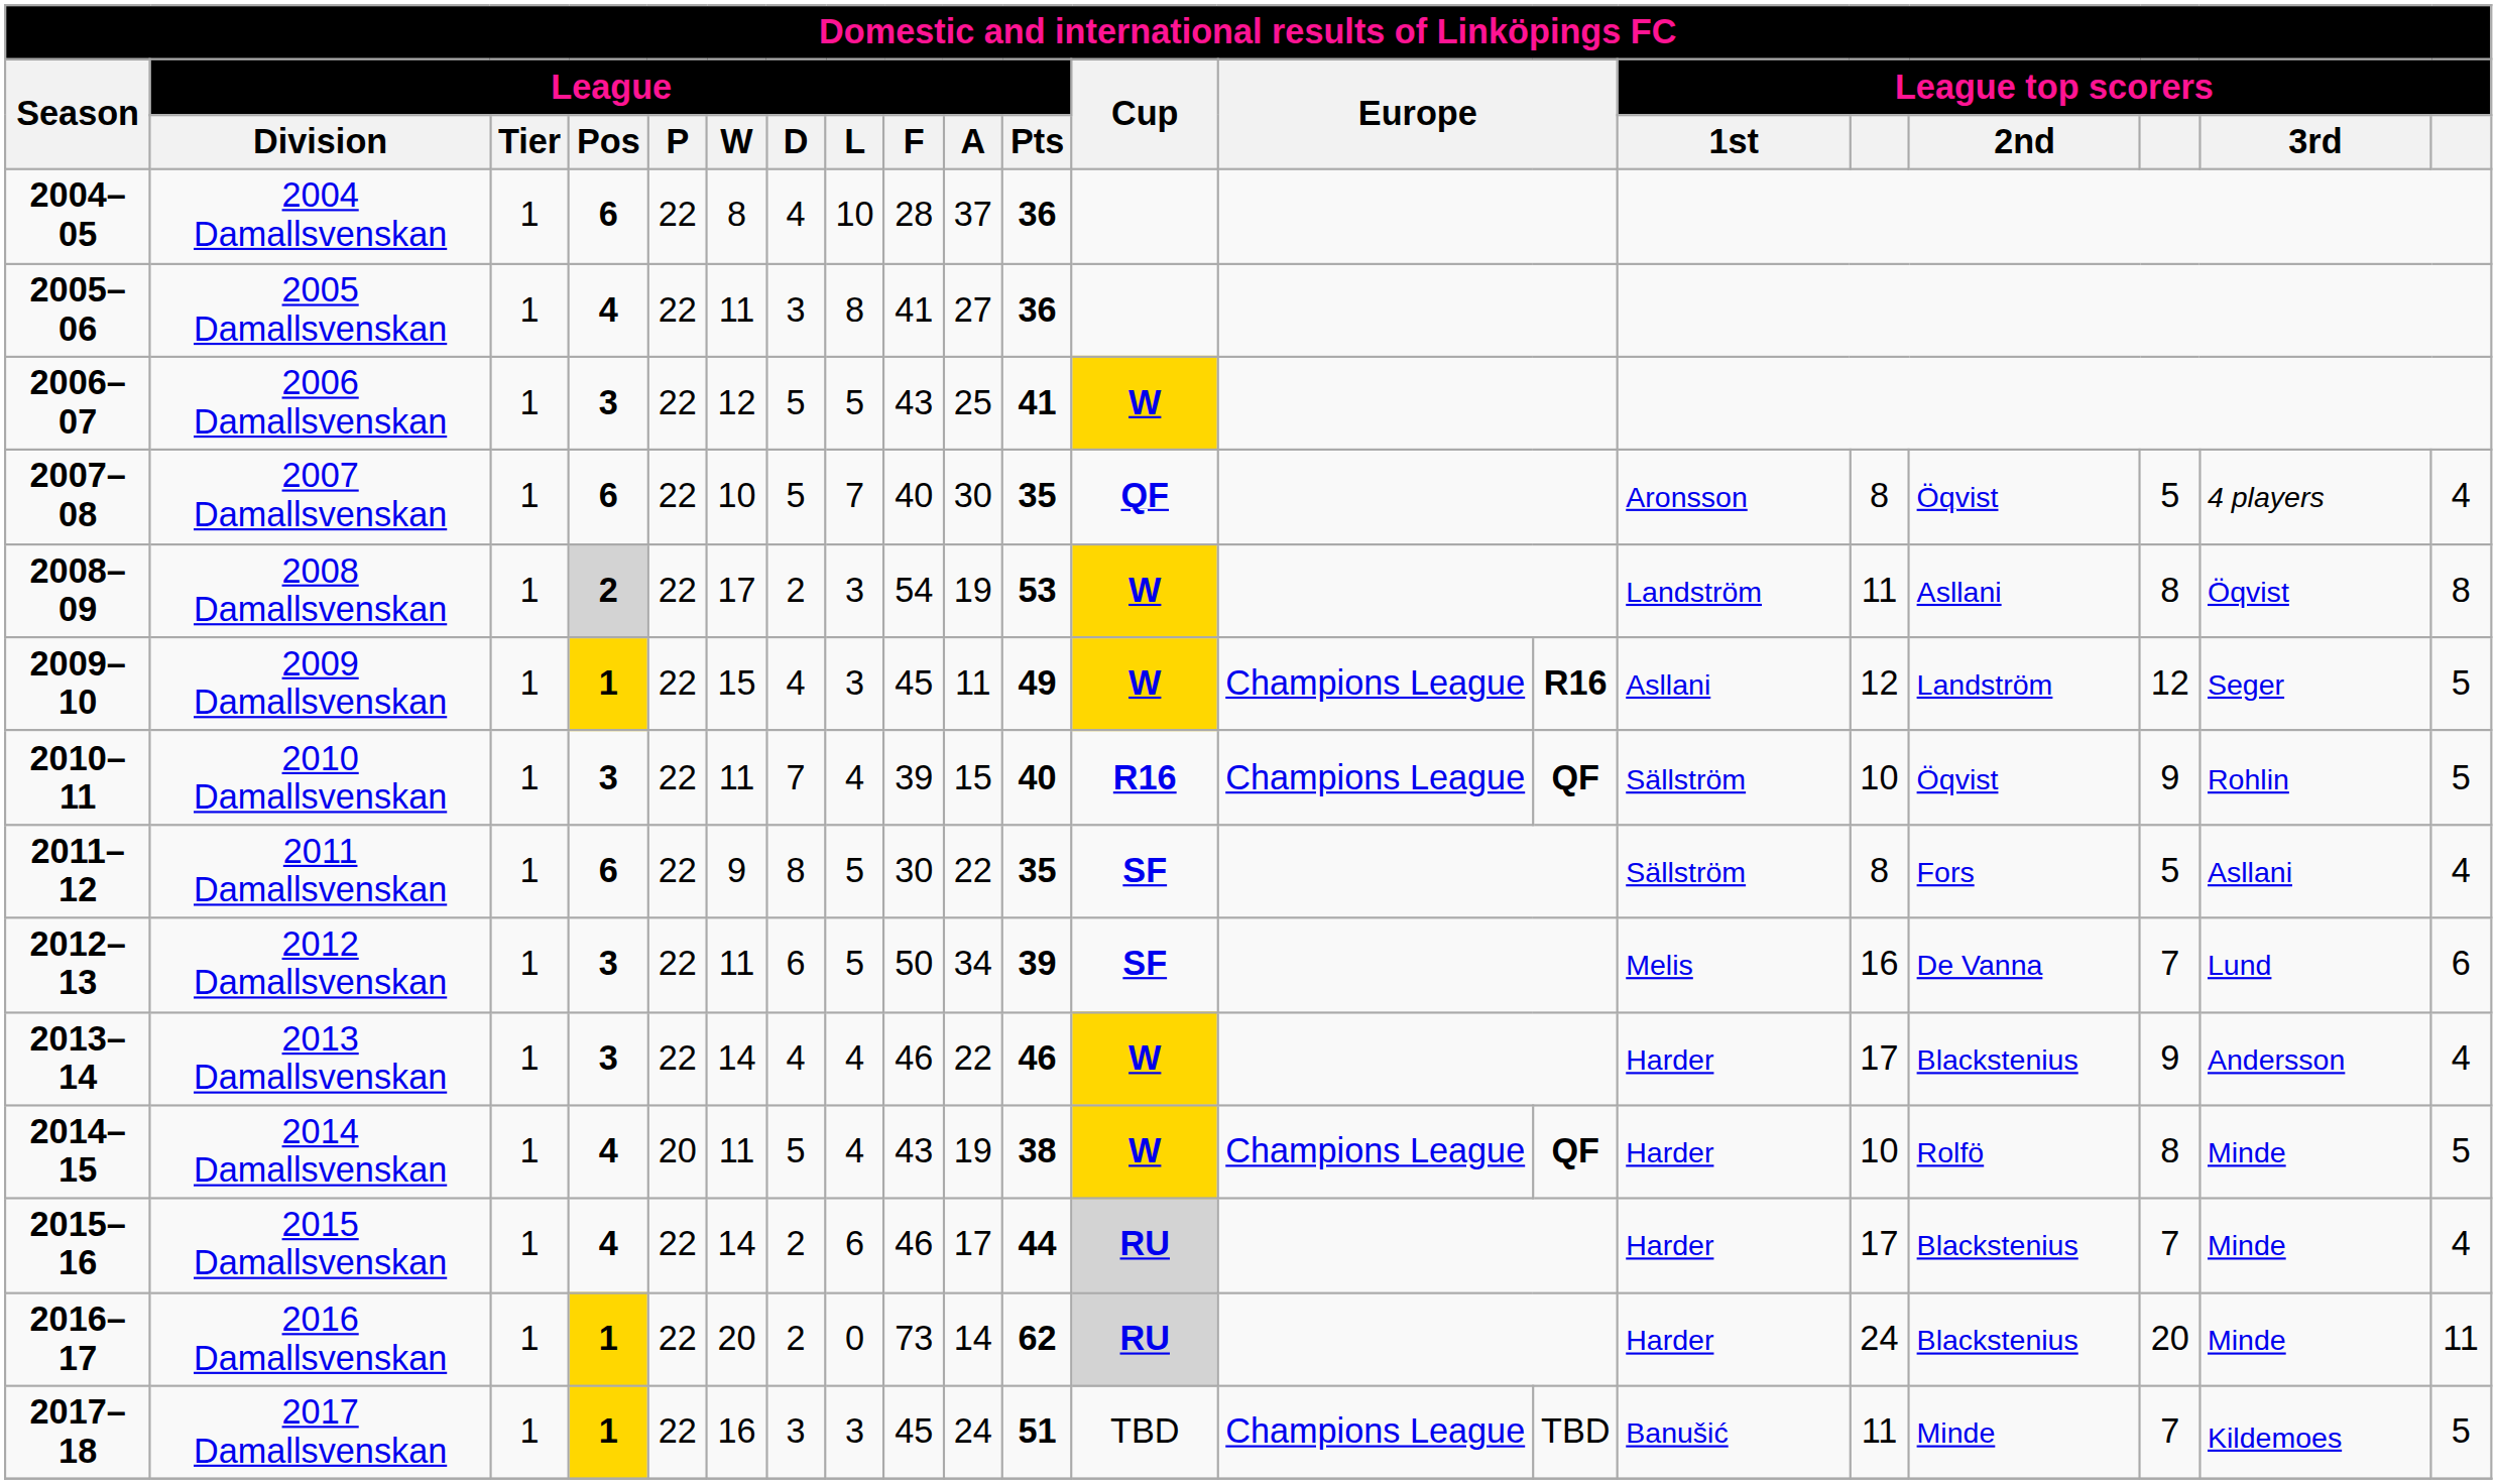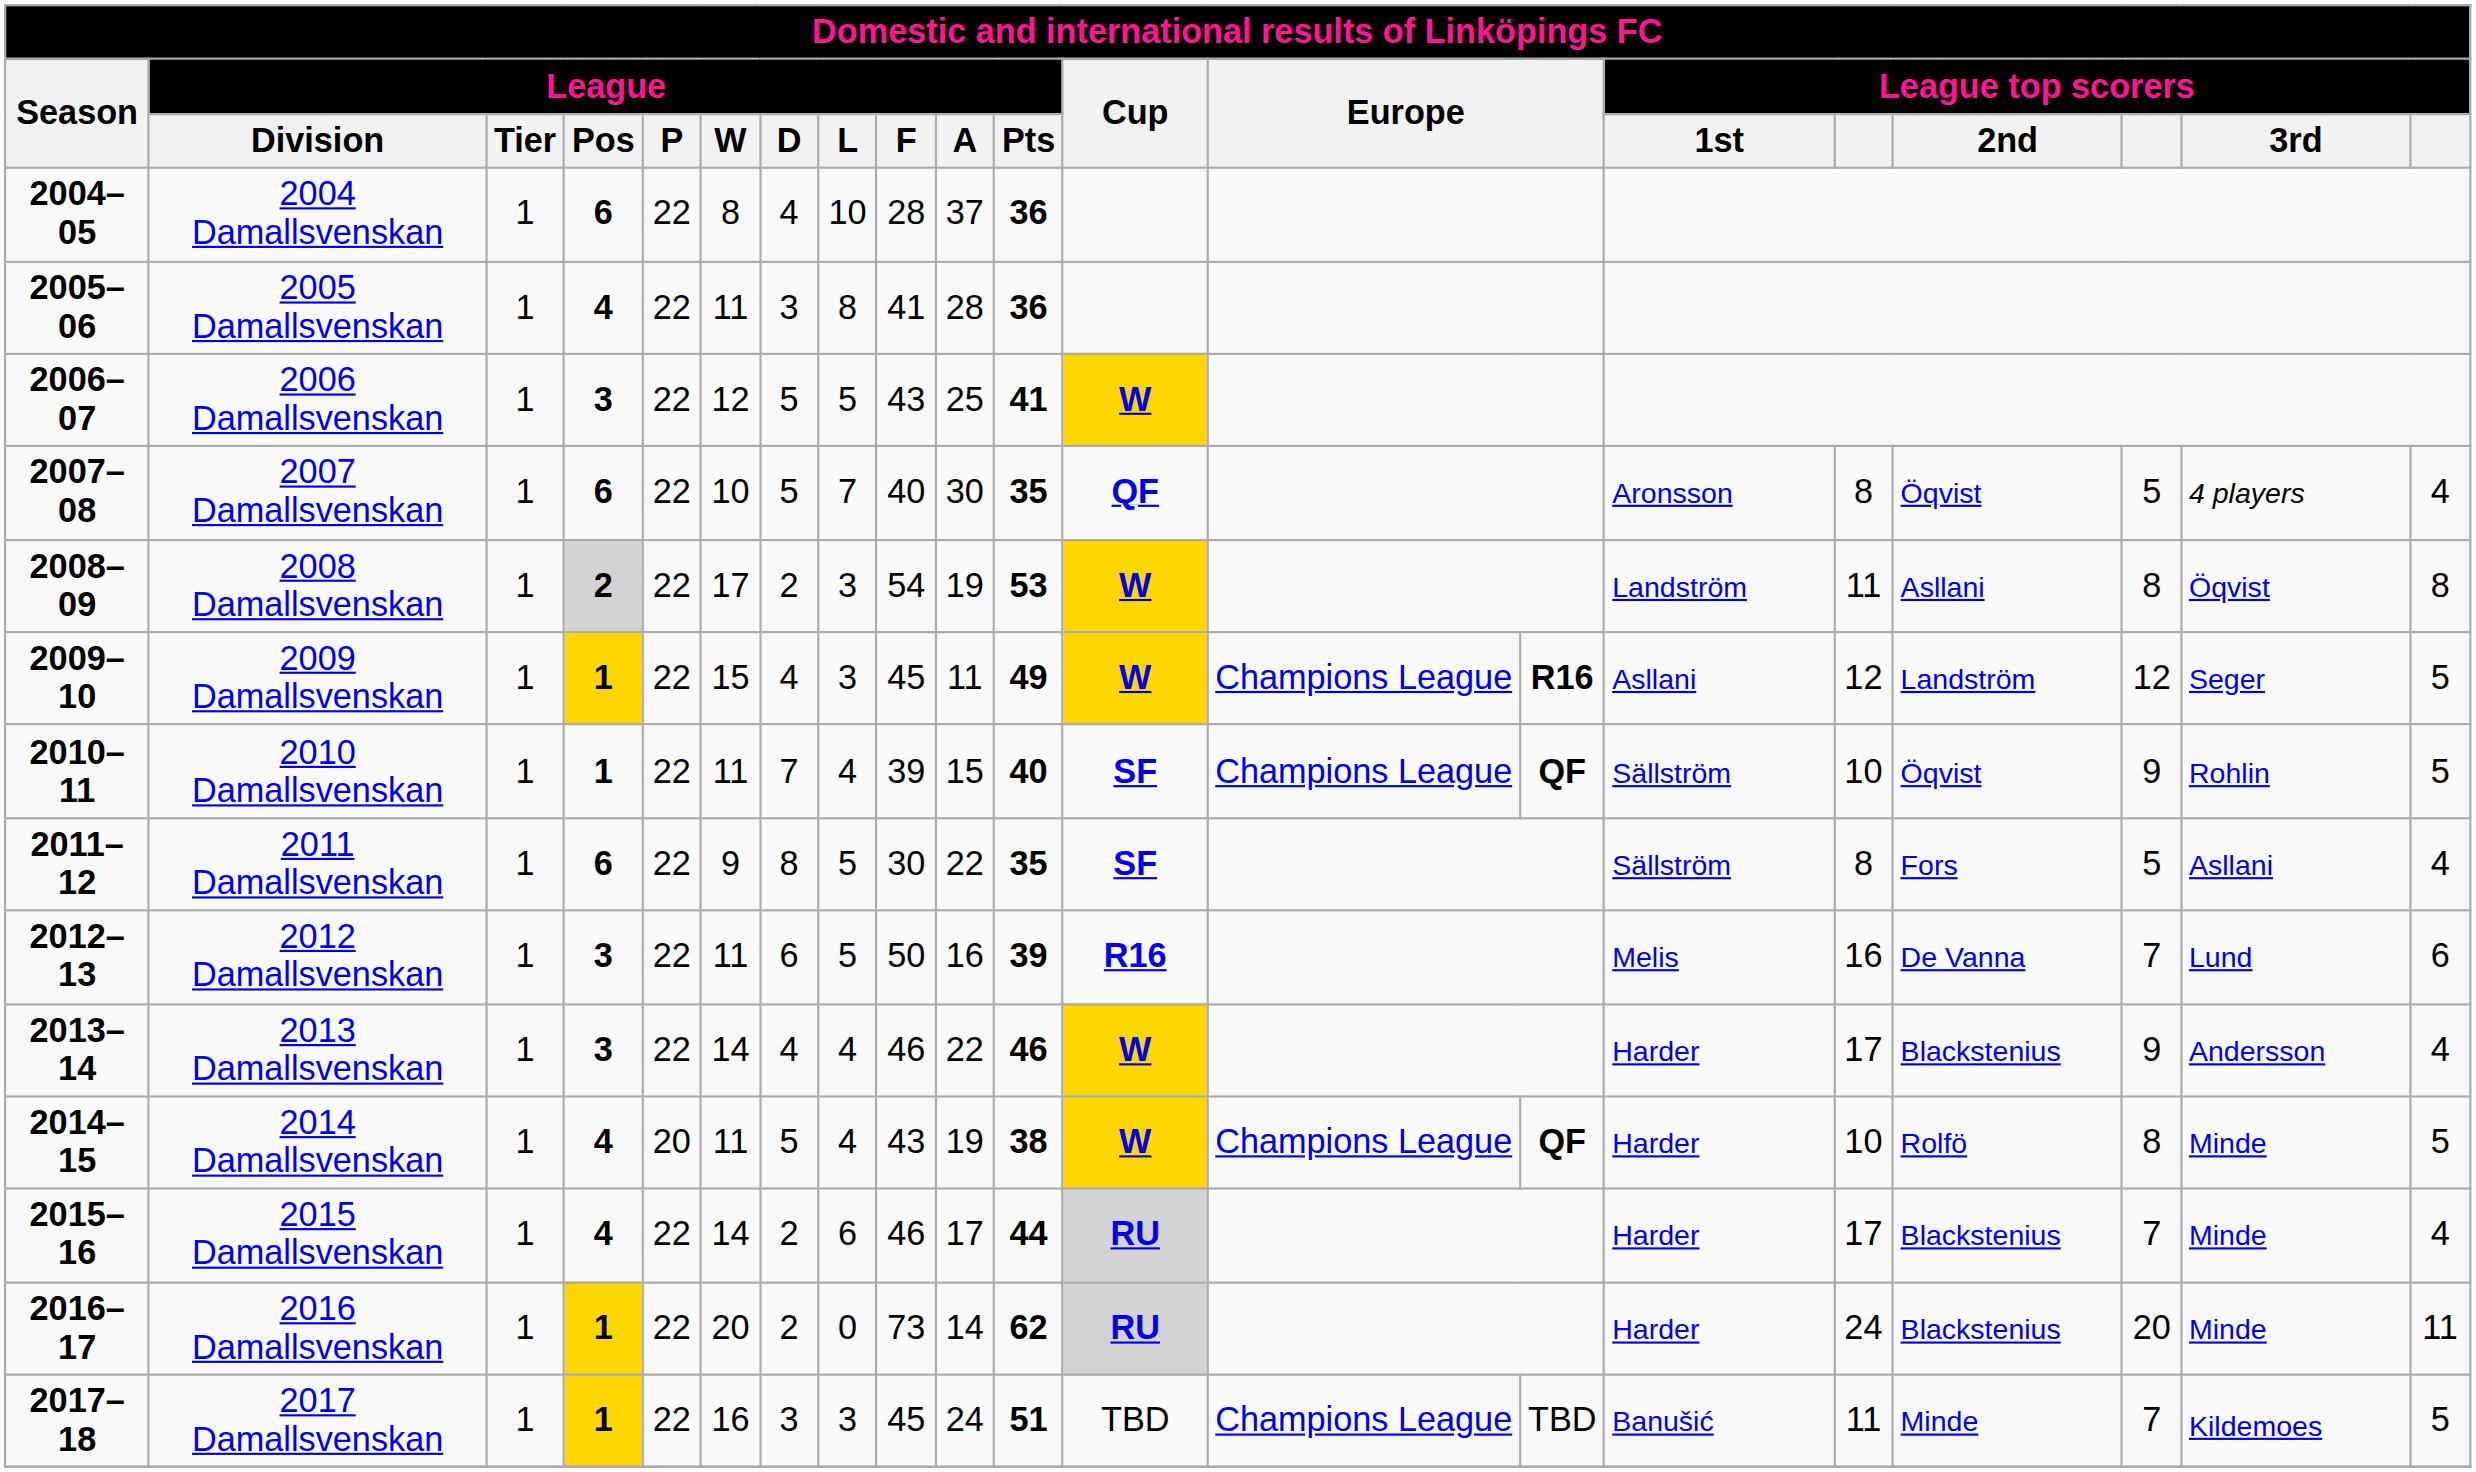2005 Damallsvenskan | League / A: 27 -> 28
2010 Damallsvenskan | League / Pos: 3 -> 1
2010 Damallsvenskan | Cup: R16 -> SF
2012 Damallsvenskan | League / A: 34 -> 16
2012 Damallsvenskan | Cup: SF -> R16
